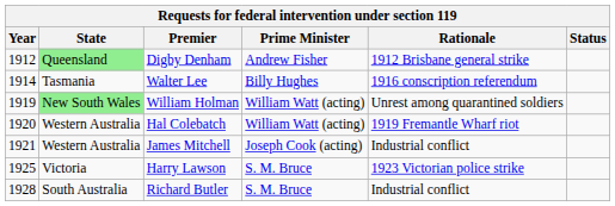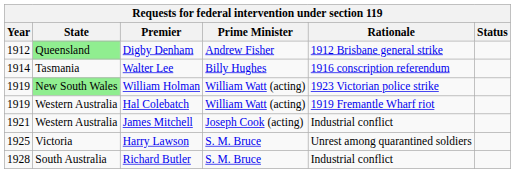William Holman | Rationale: Unrest among quarantined soldiers -> 1923 Victorian police strike
Hal Colebatch | Year: 1920 -> 1919
Harry Lawson | Rationale: 1923 Victorian police strike -> Unrest among quarantined soldiers
